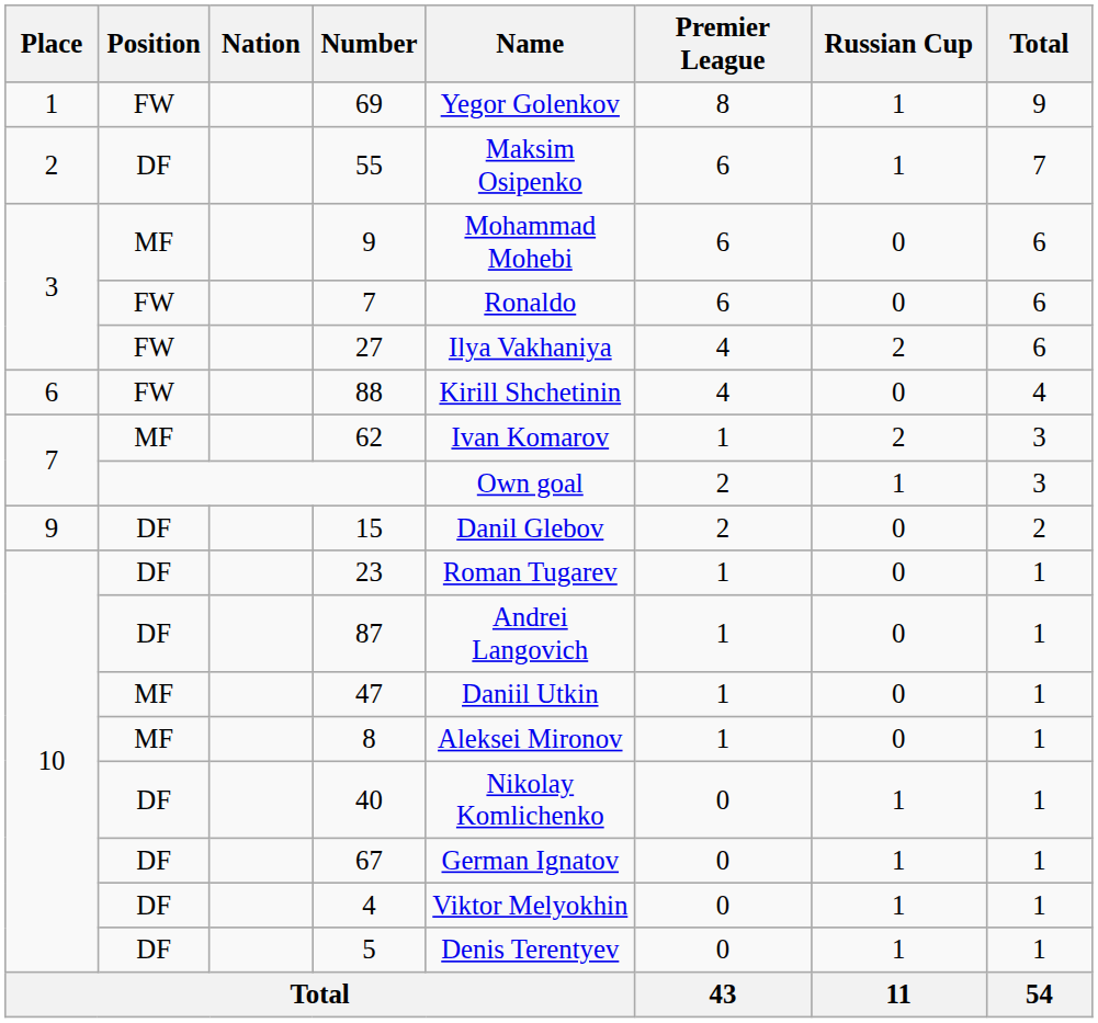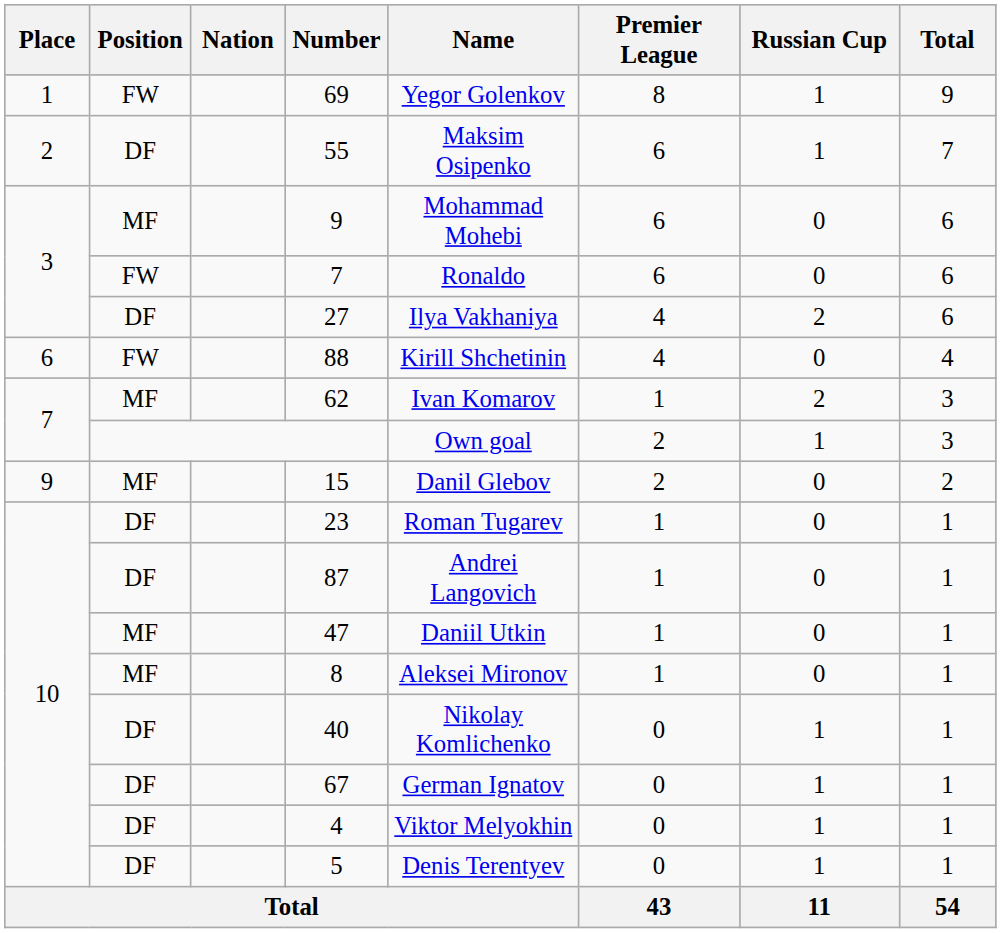27 | Position: FW -> DF
15 | Position: DF -> MF
